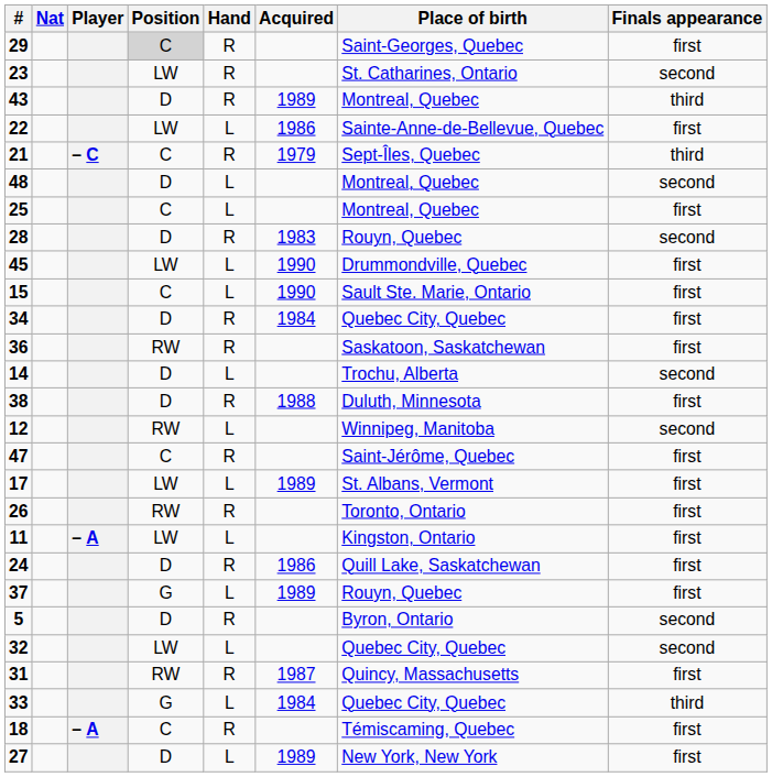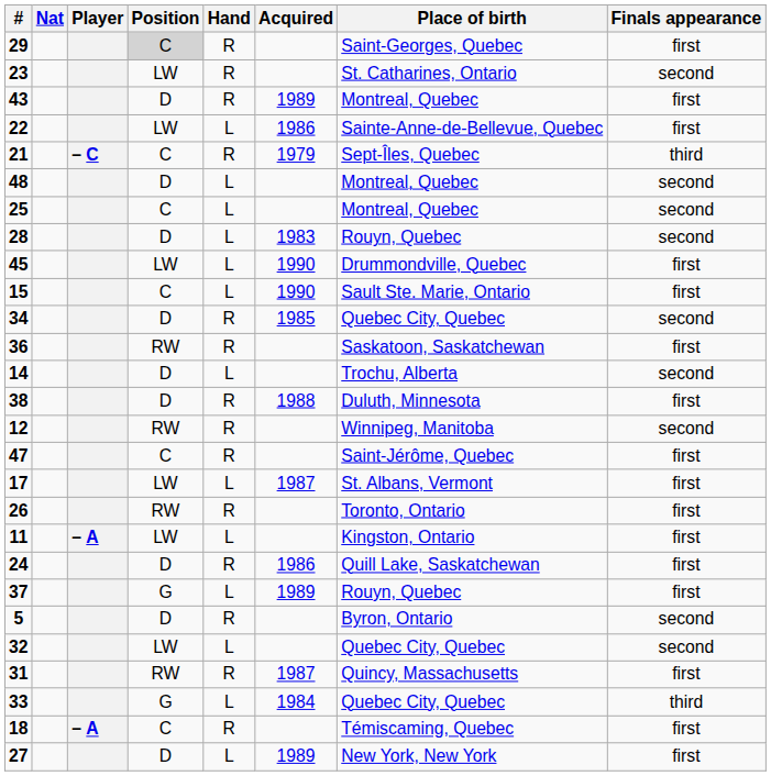43 | Finals appearance: third -> first
25 | Finals appearance: first -> second
28 | Hand: R -> L
34 | Acquired: 1984 -> 1985
34 | Finals appearance: first -> second
12 | Hand: L -> R
17 | Acquired: 1989 -> 1987
